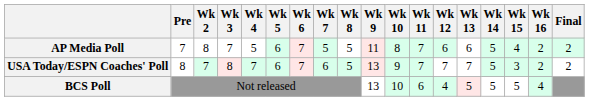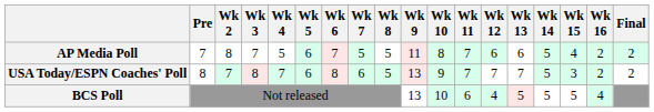USA Today/ESPN Coaches' Poll | Wk 6: 7 -> 8
